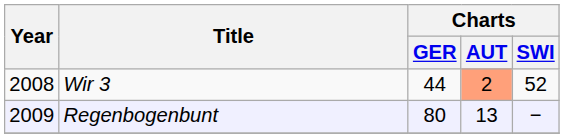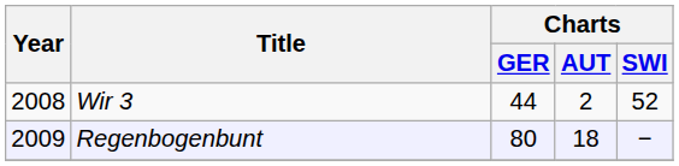Wir 3 | Charts / AUT: lightsalmon background -> no background
Regenbogenbunt | Charts / AUT: 13 -> 18
